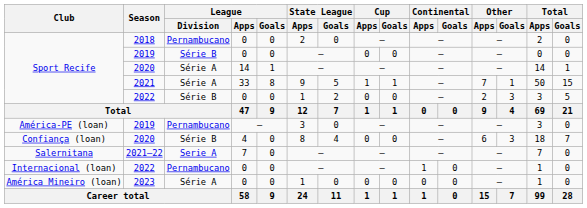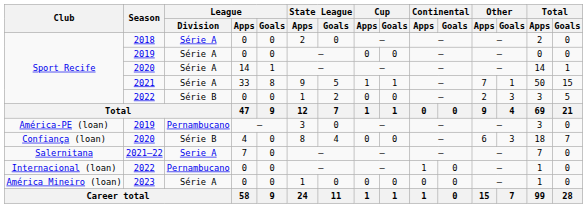2018 | League / Division: Pernambucano -> Série A
Sport Recife / 2019 | League / Division: Série B -> Série A
